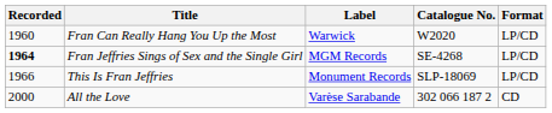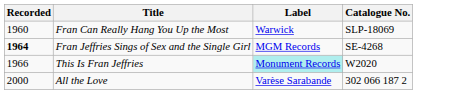- column: Format | LP/CD | LP/CD | LP/CD | CD
Fran Can Really Hang You Up the Most | Catalogue No.: W2020 -> SLP-18069
This Is Fran Jeffries | Label: no background -> paleturquoise background
This Is Fran Jeffries | Catalogue No.: SLP-18069 -> W2020
